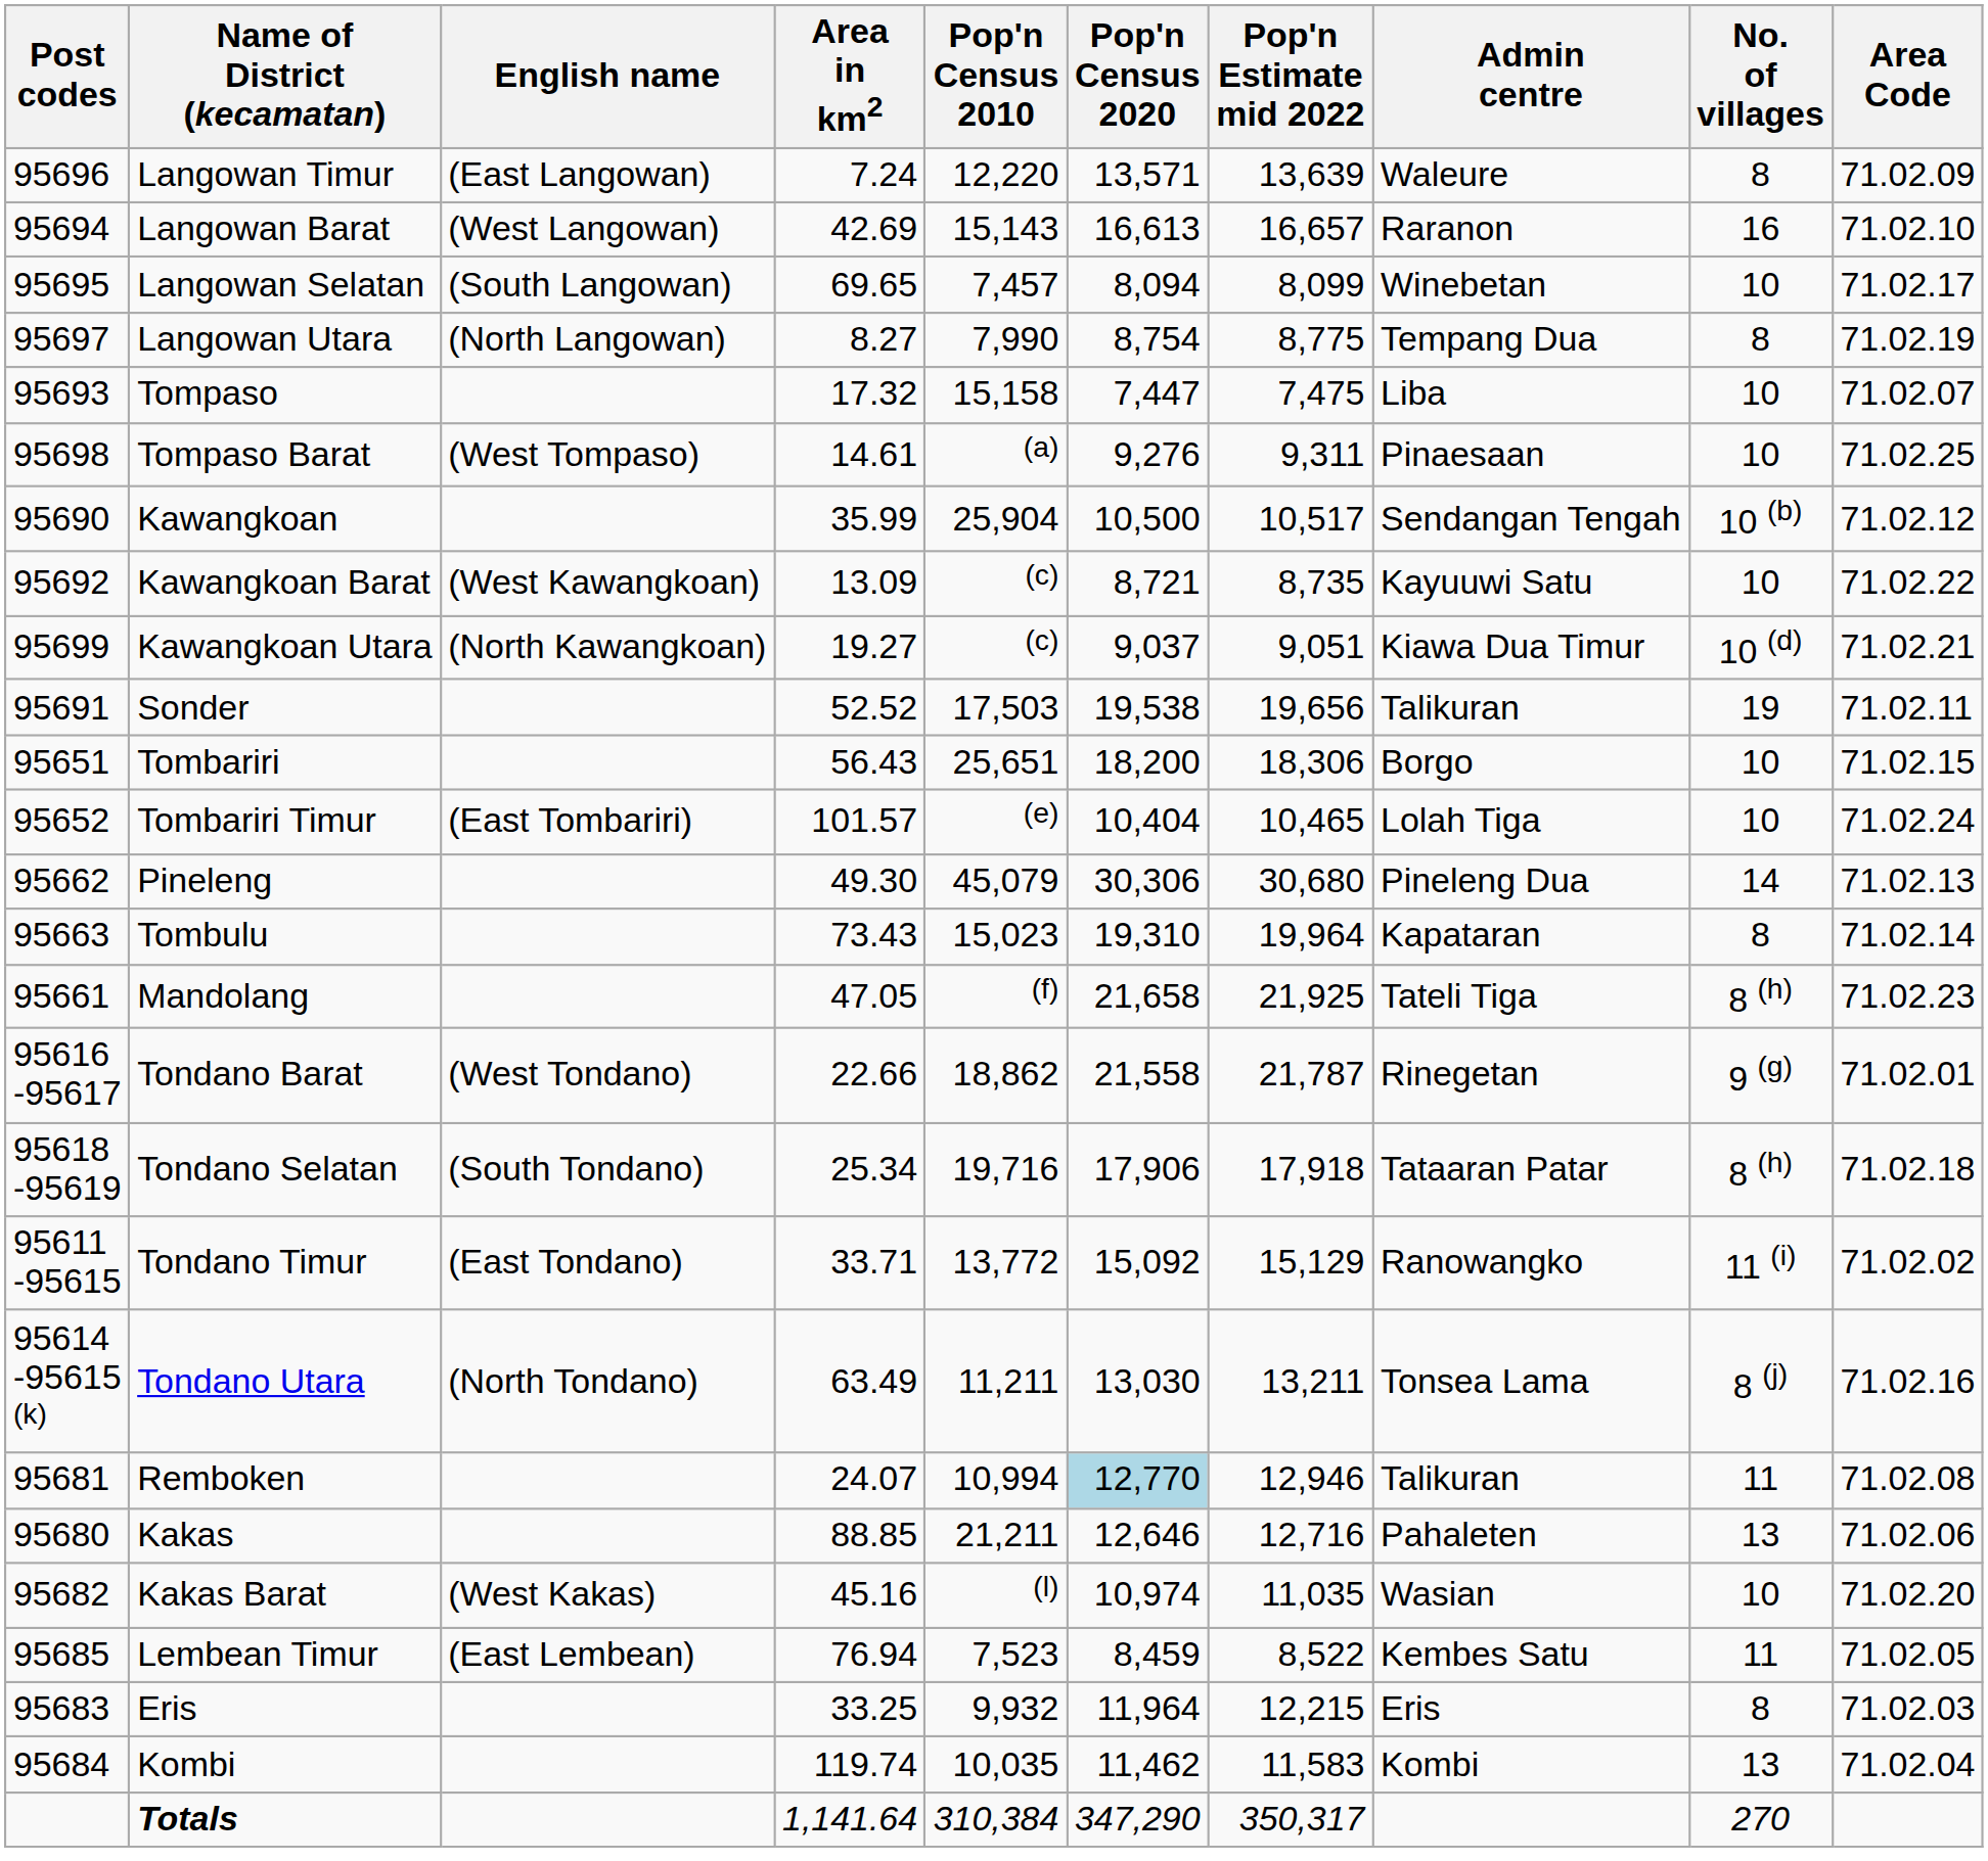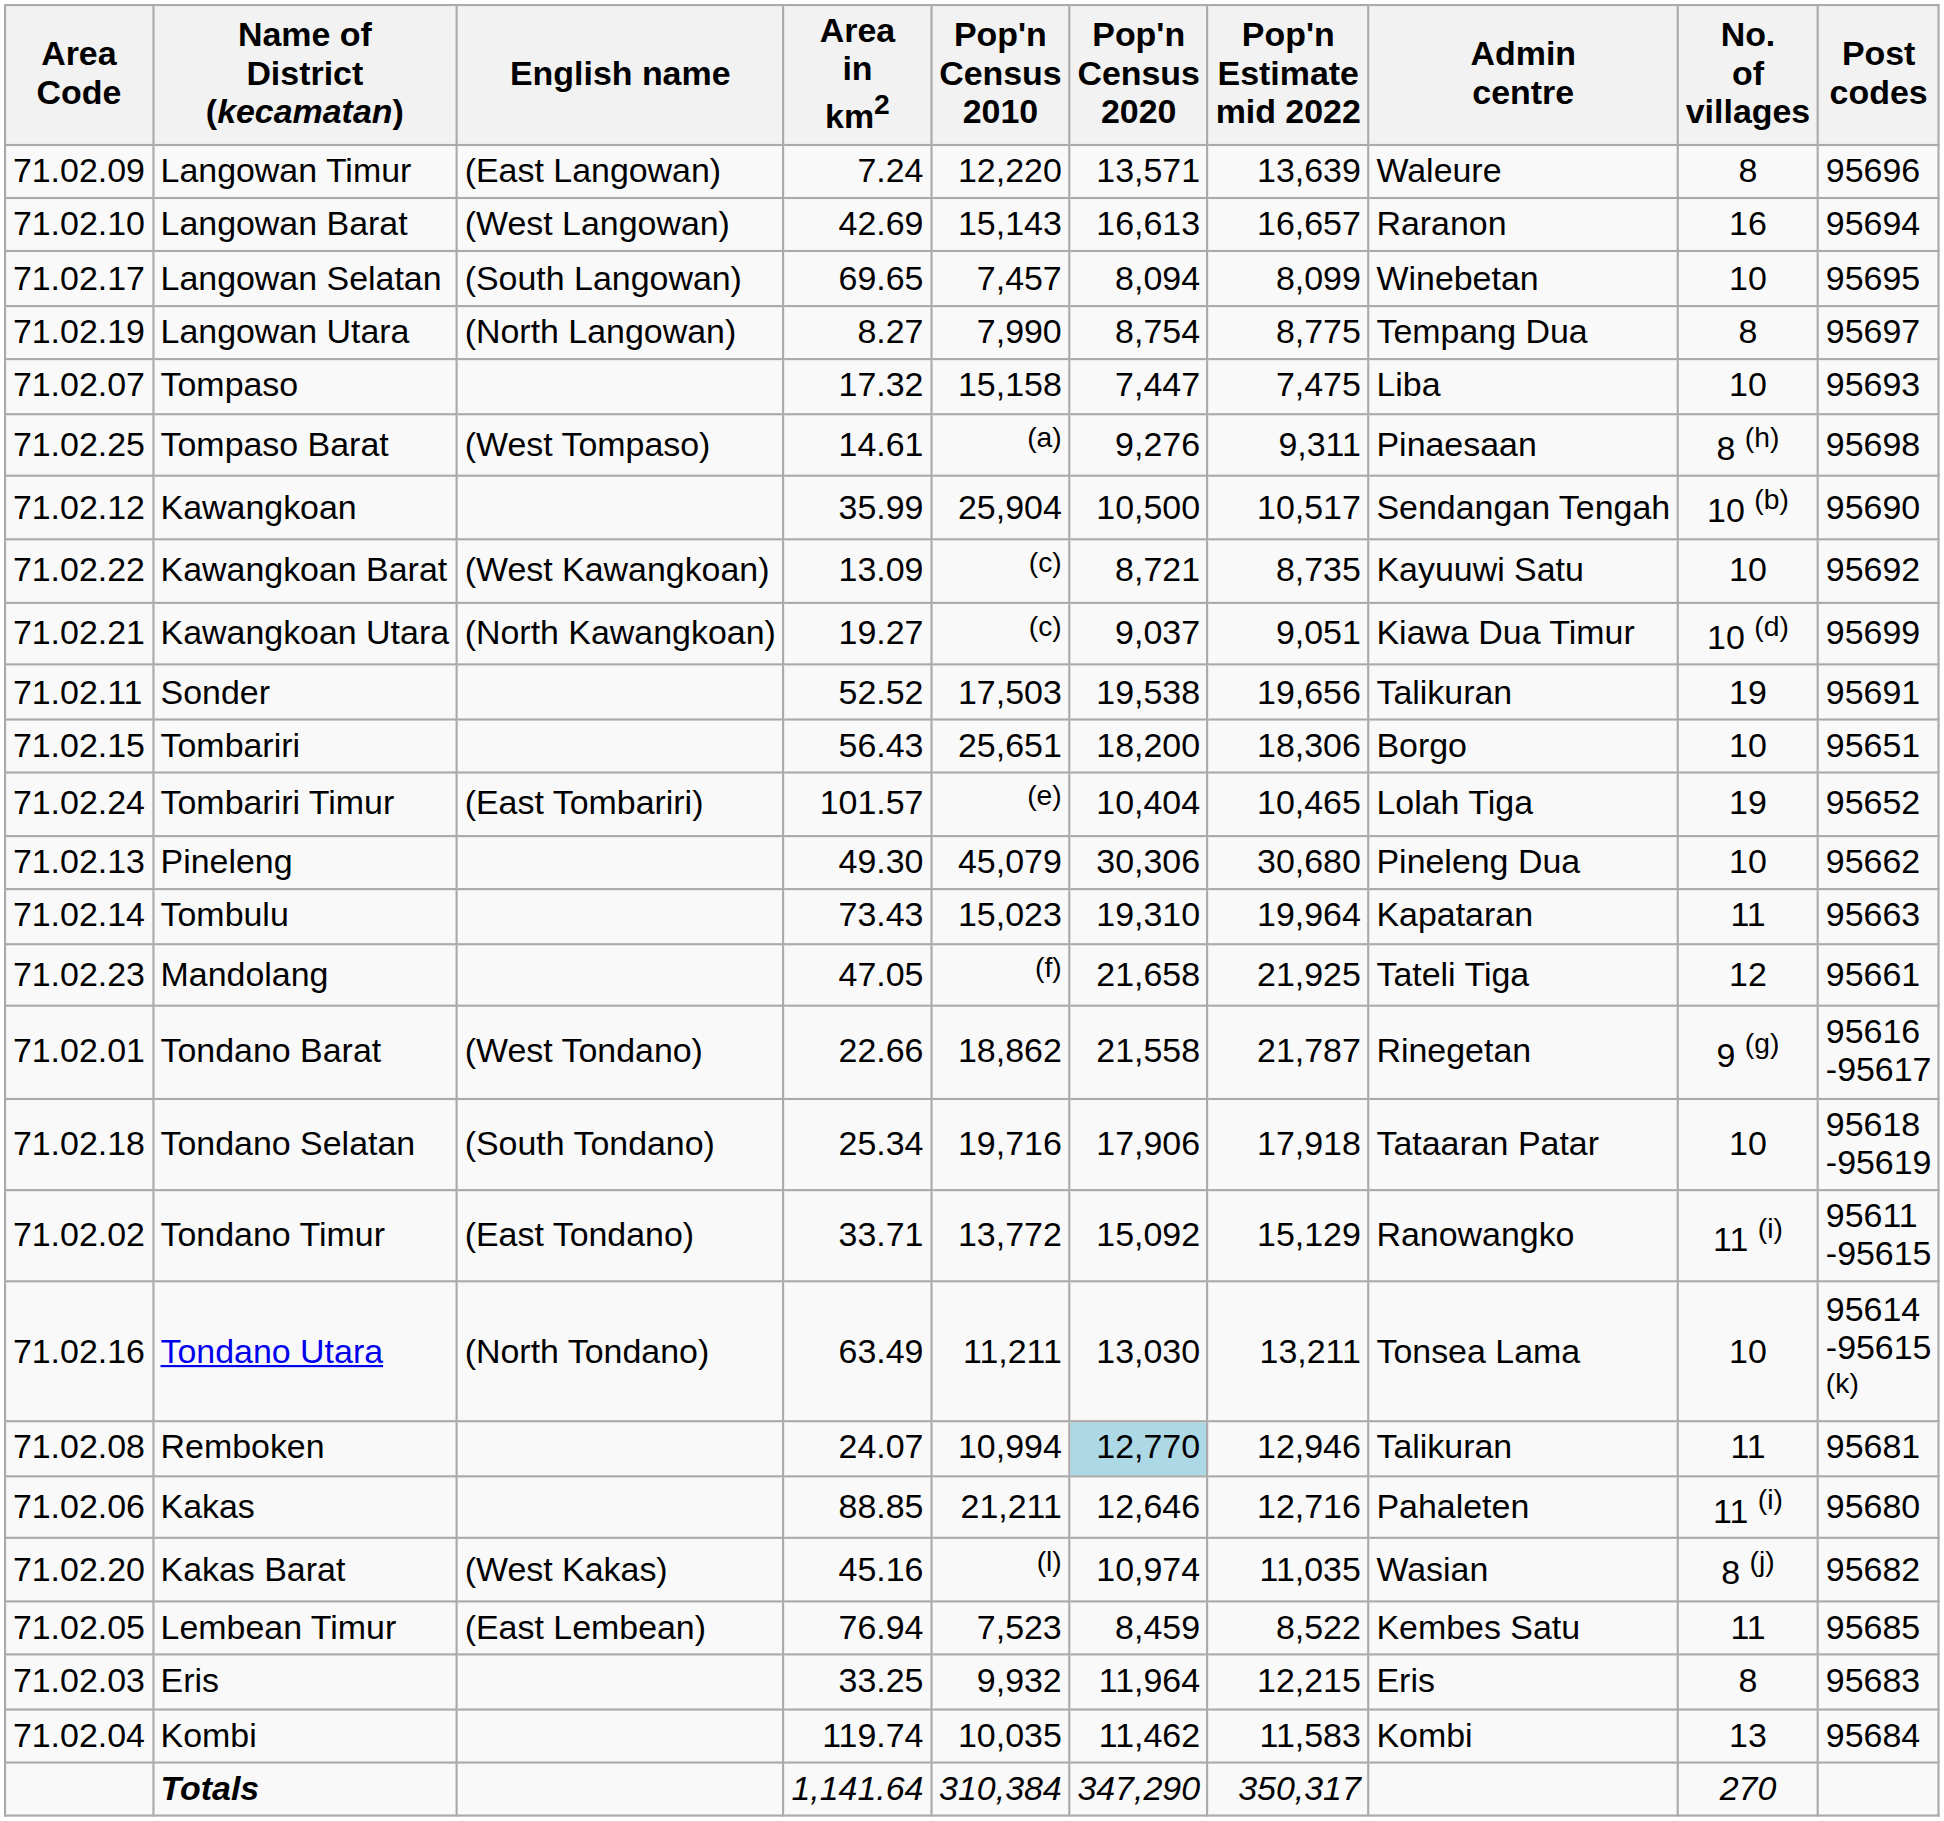columns swapped: Area Code <-> Post codes
Tompaso Barat | No. of villages: 10 -> 8 (h)
Tombariri Timur | No. of villages: 10 -> 19
Pineleng | No. of villages: 14 -> 10
Tombulu | No. of villages: 8 -> 11
Mandolang | No. of villages: 8 (h) -> 12
Tondano Selatan | No. of villages: 8 (h) -> 10
Tondano Utara | No. of villages: 8 (j) -> 10
Kakas | No. of villages: 13 -> 11 (i)
Kakas Barat | No. of villages: 10 -> 8 (j)
